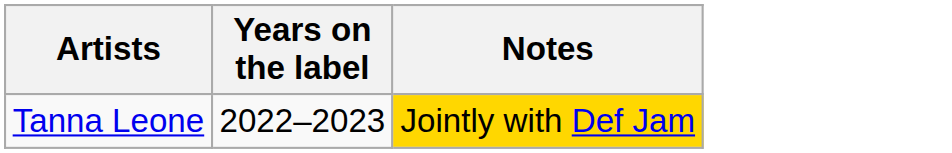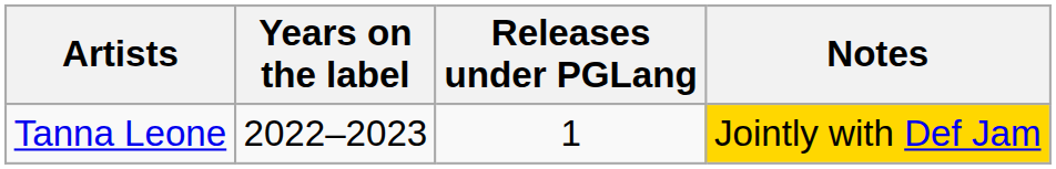+ column: Releases under PGLang | 1
